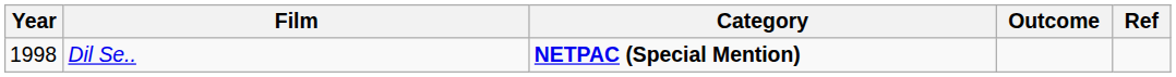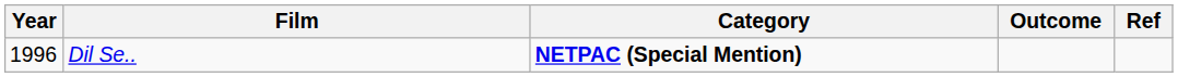Dil Se.. | Year: 1998 -> 1996
